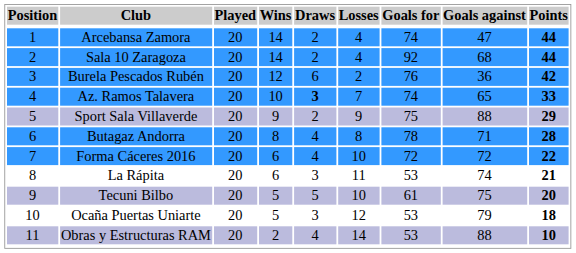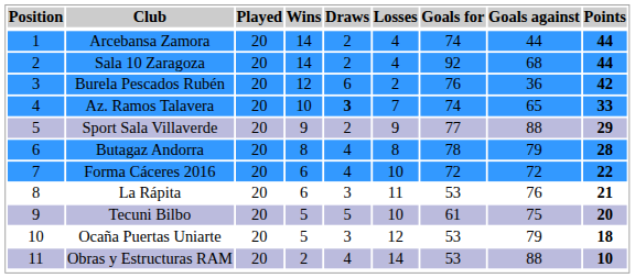Arcebansa Zamora | Goals against: 47 -> 44
Sport Sala Villaverde | Goals for: 75 -> 77
Butagaz Andorra | Goals against: 71 -> 79
La Rápita | Goals against: 74 -> 76
